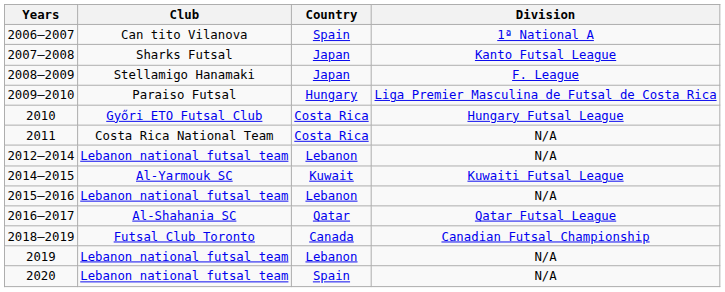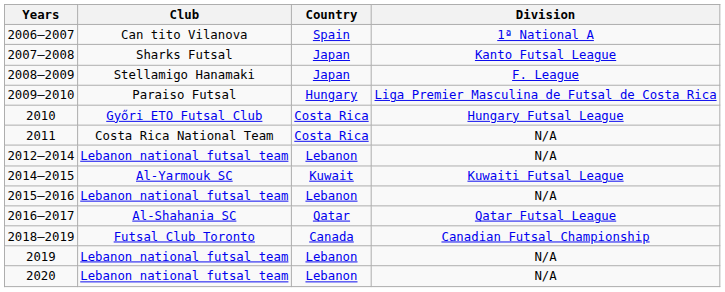2020 | Country: Spain -> Lebanon
